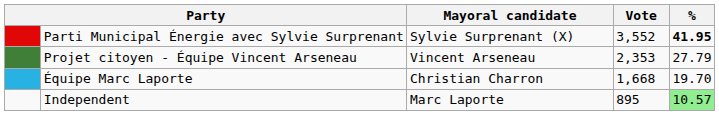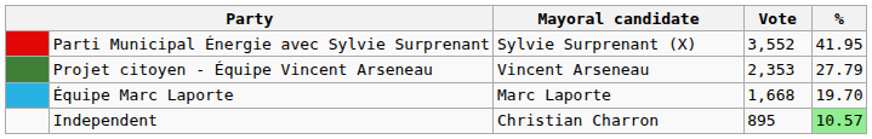Parti Municipal Énergie avec Sylvie Surprenant | %: bold -> normal
Équipe Marc Laporte | Mayoral candidate: Christian Charron -> Marc Laporte
Independent | Mayoral candidate: Marc Laporte -> Christian Charron
